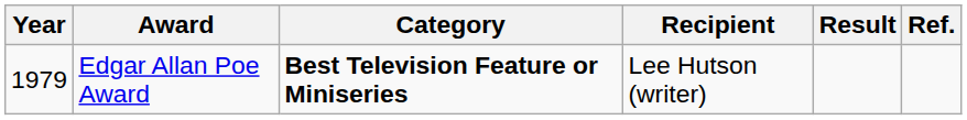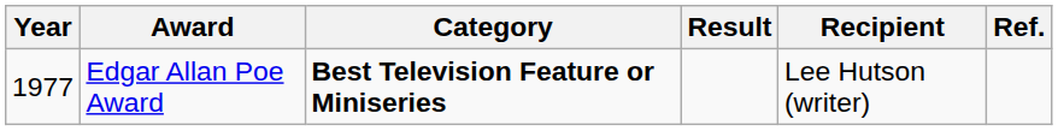columns swapped: Recipient <-> Result
Edgar Allan Poe Award | Year: 1979 -> 1977
